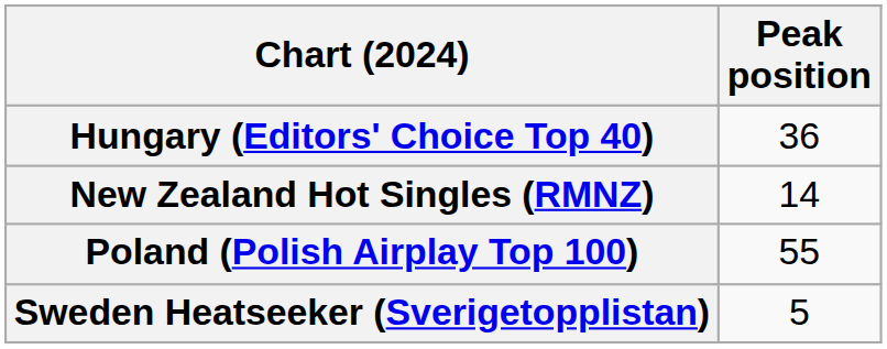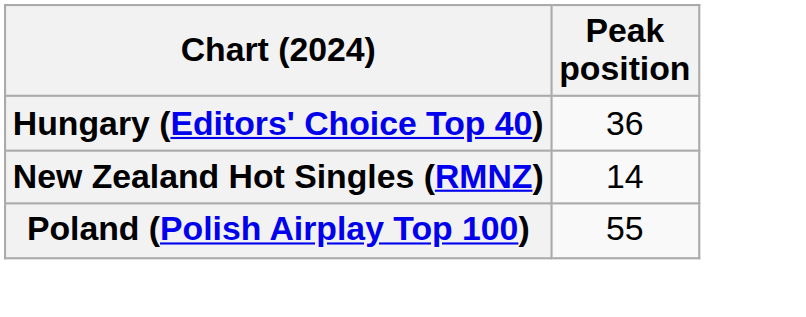- row: Sweden Heatseeker (Sverigetopplistan) | 5
